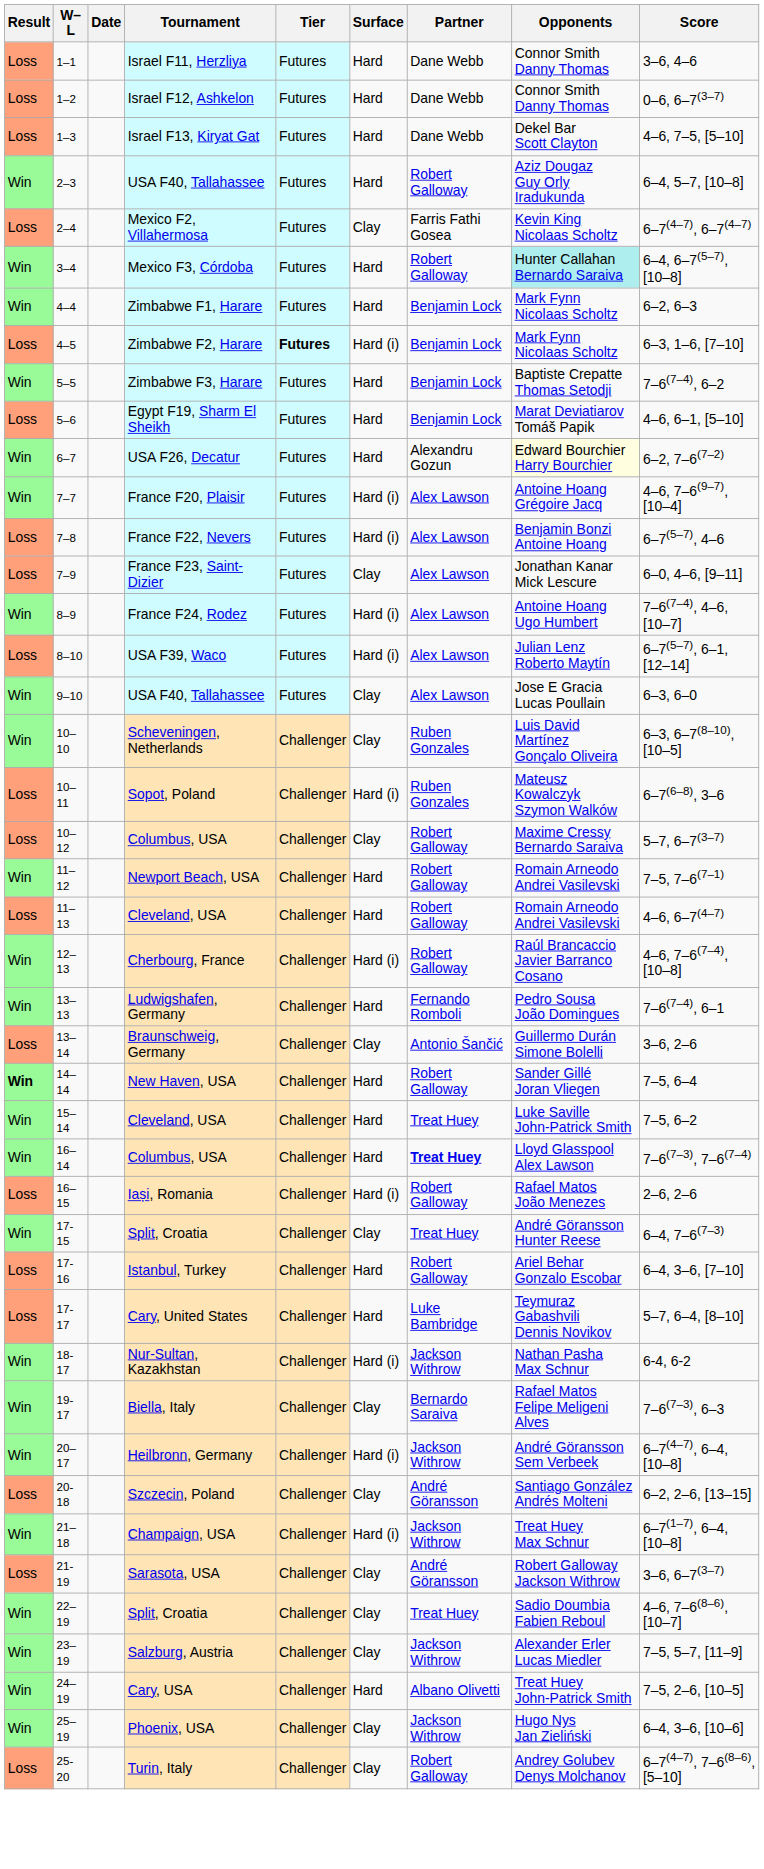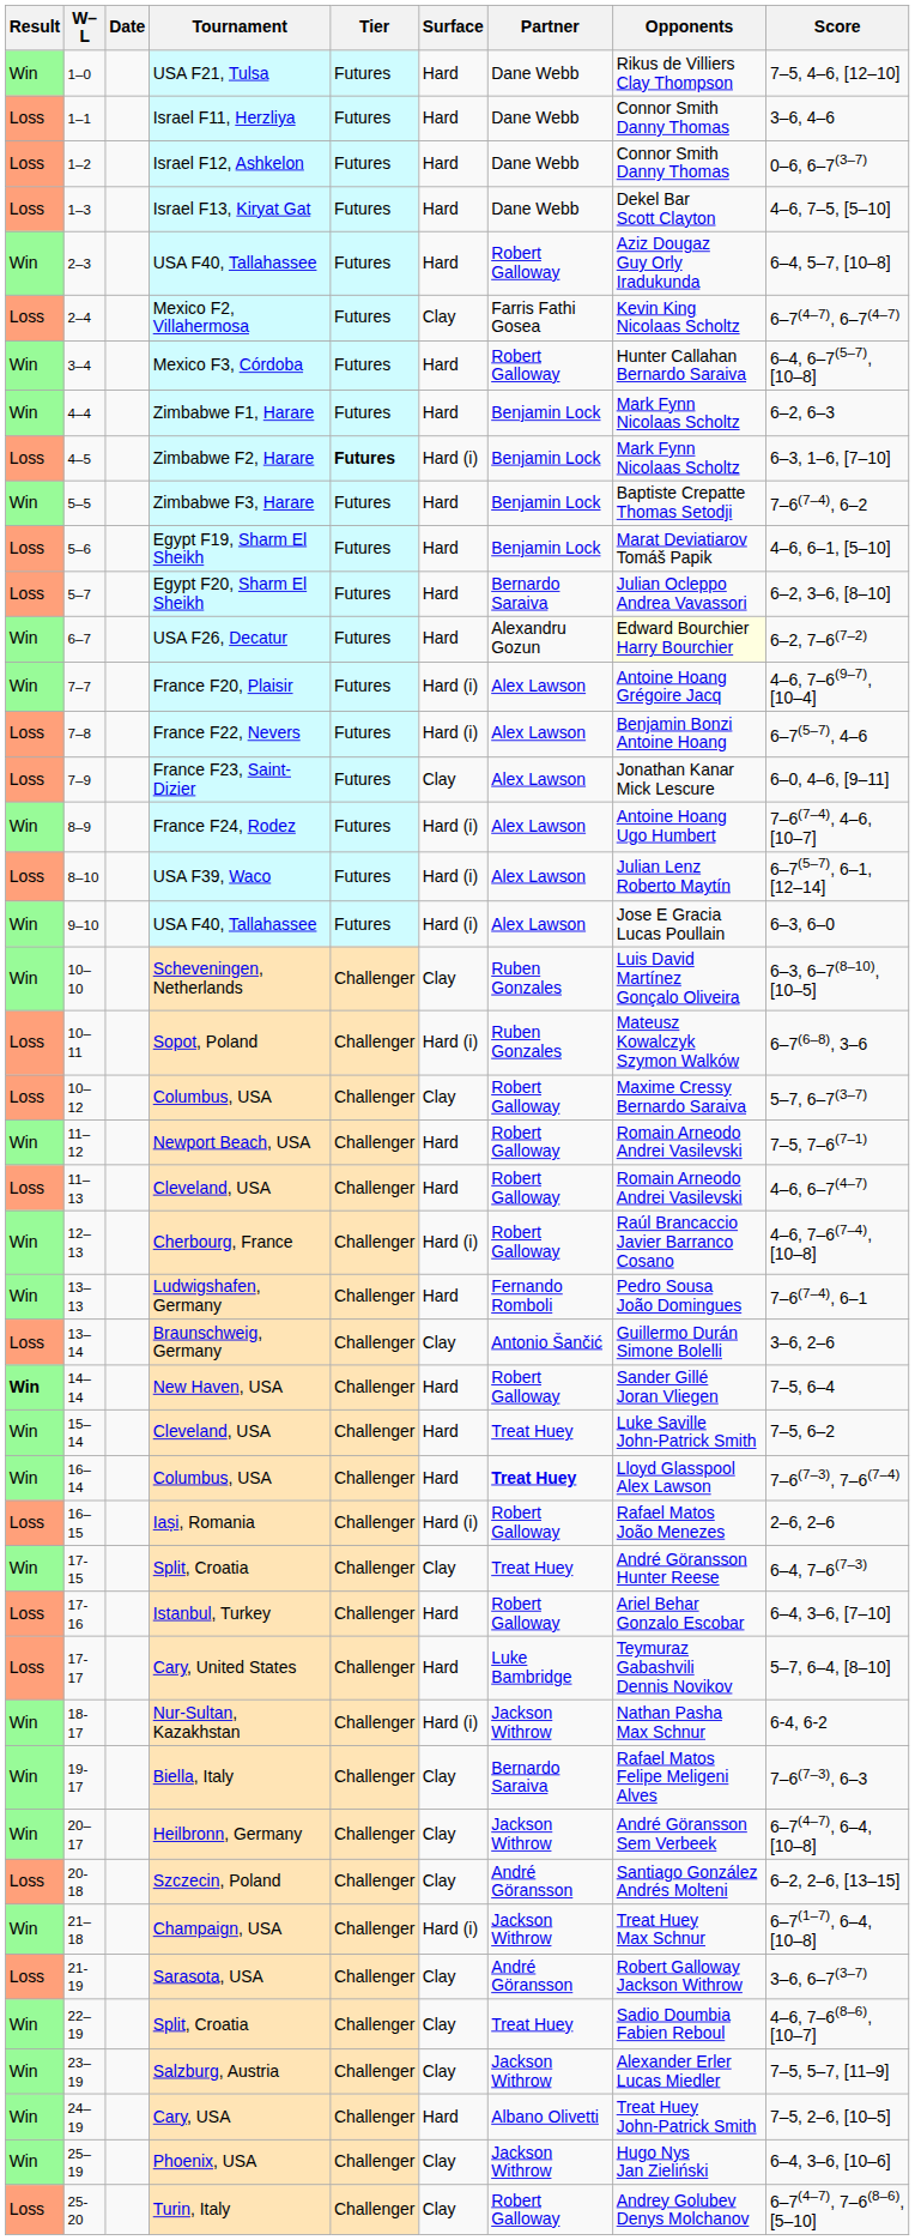+ row: Win | 1–0 | USA F21, Tulsa | Futures | Hard | Dane Webb | Rikus de Villiers Clay Thompson | 7–5, 4–6, [12–10]
Mexico F3, Córdoba | Opponents: paleturquoise background -> no background
+ row: Loss | 5–7 | Egypt F20, Sharm El Sheikh | Futures | Hard | Bernardo Saraiva | Julian Ocleppo Andrea Vavassori | 6–2, 3–6, [8–10]
9–10 / USA F40, Tallahassee | Surface: Clay -> Hard (i)
Heilbronn, Germany | Surface: Hard (i) -> Clay
